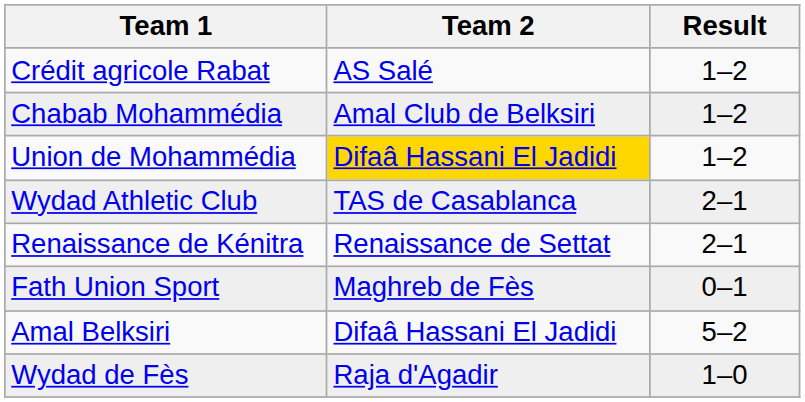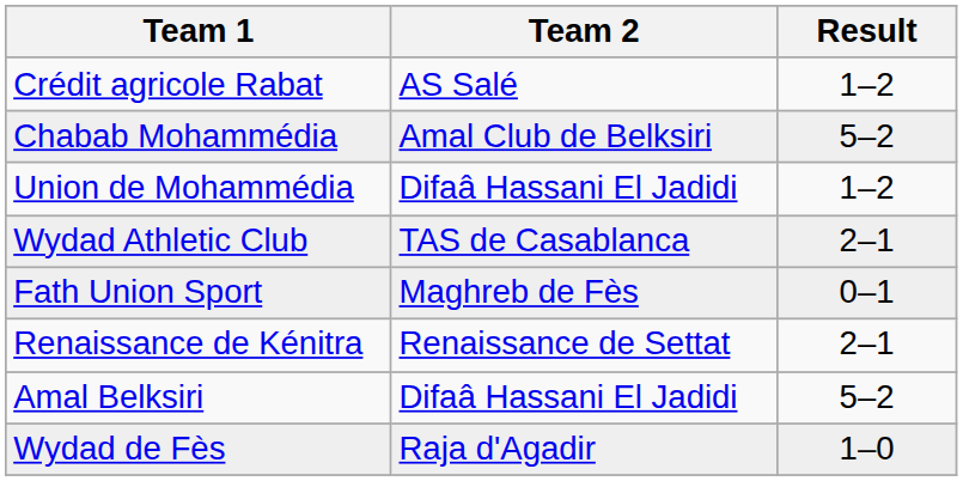Chabab Mohammédia | Result: 1–2 -> 5–2
Union de Mohammédia | Team 2: gold background -> no background
rows swapped: Renaissance de Kénitra <-> Fath Union Sport
